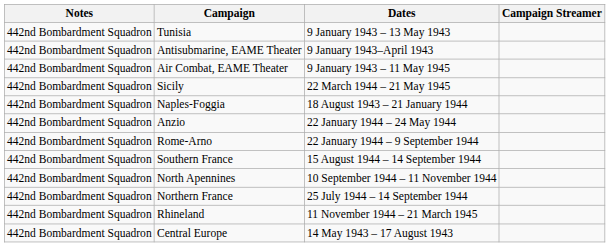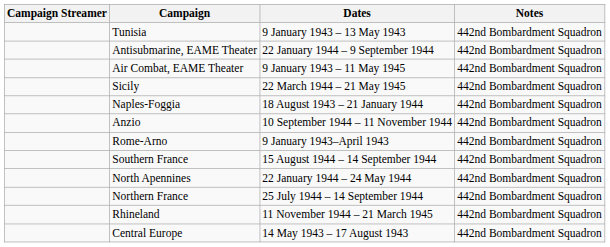columns swapped: Campaign Streamer <-> Notes
Antisubmarine, EAME Theater | Dates: 9 January 1943–April 1943 -> 22 January 1944 – 9 September 1944
Anzio | Dates: 22 January 1944 – 24 May 1944 -> 10 September 1944 – 11 November 1944
Rome-Arno | Dates: 22 January 1944 – 9 September 1944 -> 9 January 1943–April 1943
North Apennines | Dates: 10 September 1944 – 11 November 1944 -> 22 January 1944 – 24 May 1944
